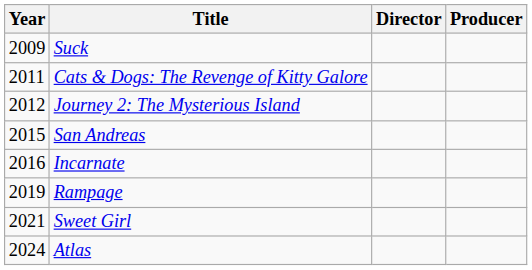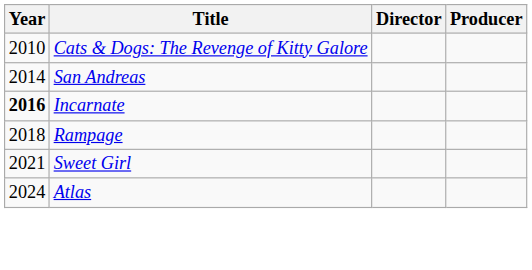- row: 2009 | Suck
Cats & Dogs: The Revenge of Kitty Galore | Year: 2011 -> 2010
- row: 2012 | Journey 2: The Mysterious Island
San Andreas | Year: 2015 -> 2014
Incarnate | Year: normal -> bold
Rampage | Year: 2019 -> 2018
